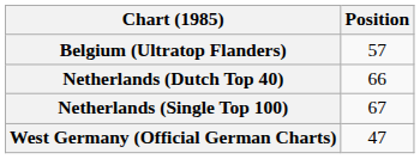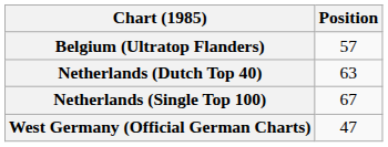Netherlands (Dutch Top 40) | Position: 66 -> 63
